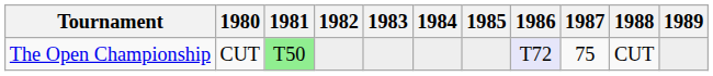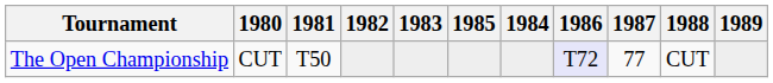columns swapped: 1984 <-> 1985
The Open Championship | 1981: lightgreen background -> no background
The Open Championship | 1987: 75 -> 77
